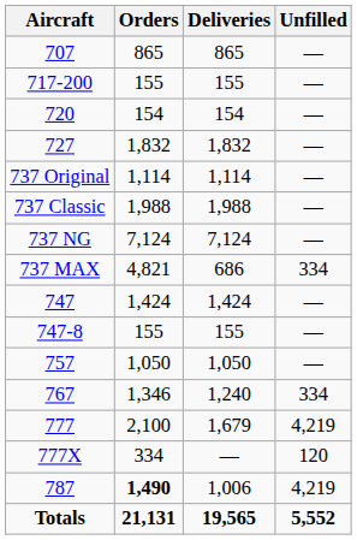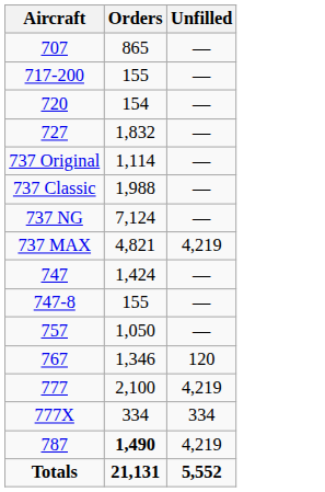- column: Deliveries | 865 | 155 | 154 | 1,832 | 1,114 | 1,988 | 7,124 | 686 | 1,424 | 155 | 1,050 | 1,240 | 1,679 | — | 1,006 | 19,565
737 MAX | Unfilled: 334 -> 4,219
767 | Unfilled: 334 -> 120
777X | Unfilled: 120 -> 334
